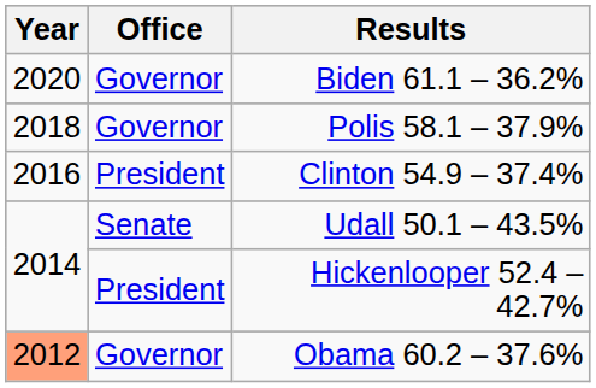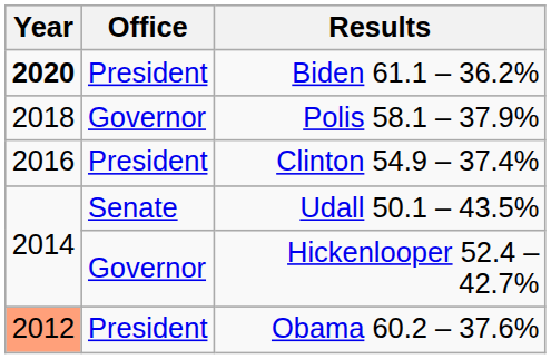Biden 61.1 – 36.2% | Year: normal -> bold
Biden 61.1 – 36.2% | Office: Governor -> President
Hickenlooper 52.4 – 42.7% | Office: President -> Governor
Obama 60.2 – 37.6% | Office: Governor -> President
